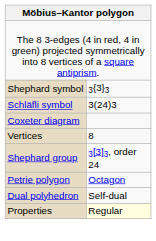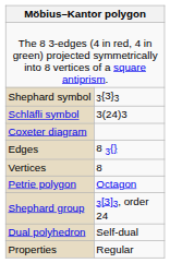+ row: Edges | 8 3{}
rows swapped: Petrie polygon <-> Shephard group
Properties | column 2: lightyellow background -> no background
